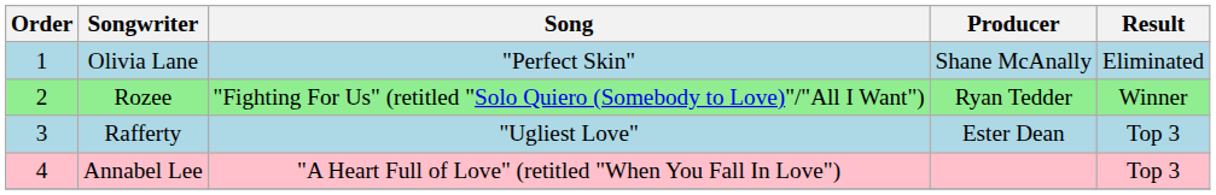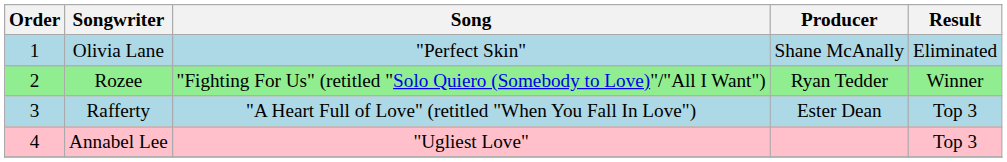Rafferty | Song: "Ugliest Love" -> "A Heart Full of Love" (retitled "When You Fall In Love")
Annabel Lee | Song: "A Heart Full of Love" (retitled "When You Fall In Love") -> "Ugliest Love"
